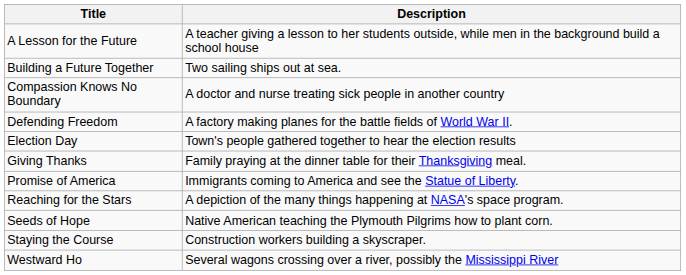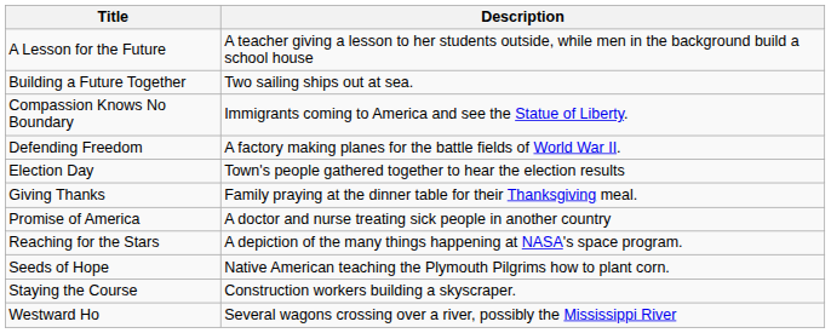Compassion Knows No Boundary | Description: A doctor and nurse treating sick people in another country -> Immigrants coming to America and see the Statue of Liberty.
Promise of America | Description: Immigrants coming to America and see the Statue of Liberty. -> A doctor and nurse treating sick people in another country
